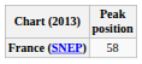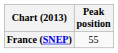France (SNEP) | Peak position: 58 -> 55
